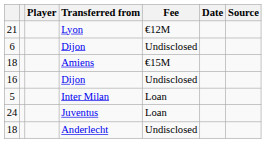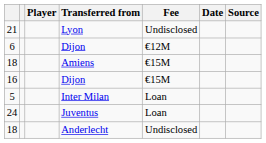21 | Fee: €12M -> Undisclosed
6 | Fee: Undisclosed -> €12M
16 | Fee: Undisclosed -> €15M
